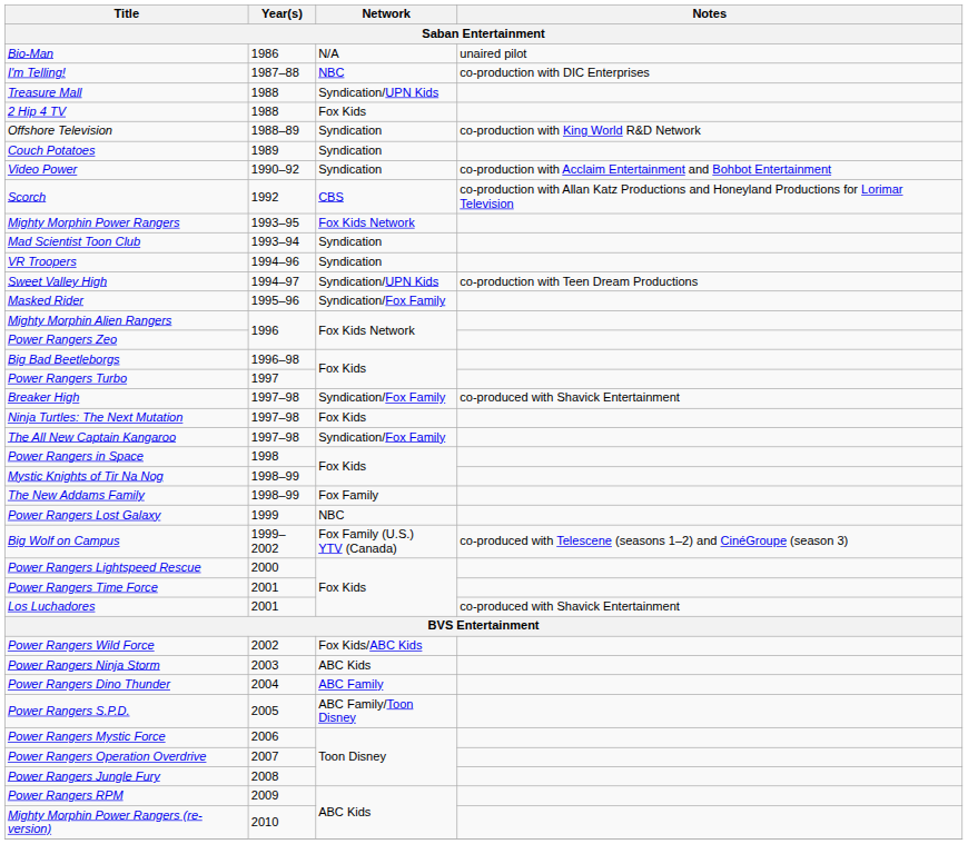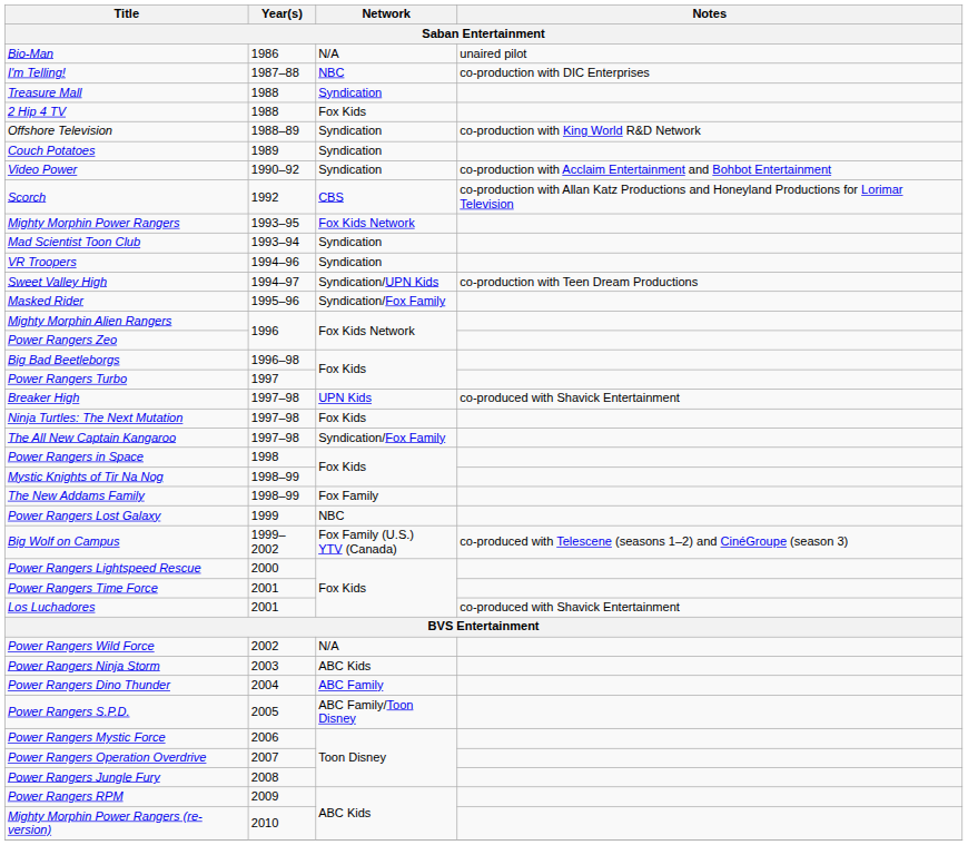Treasure Mall | Network: Syndication/UPN Kids -> Syndication
Breaker High | Network: Syndication/Fox Family -> UPN Kids
Power Rangers Wild Force | Network: Fox Kids/ABC Kids -> N/A
